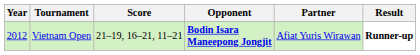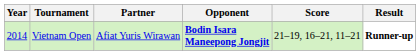columns swapped: Partner <-> Score
Vietnam Open | Year: 2012 -> 2014
